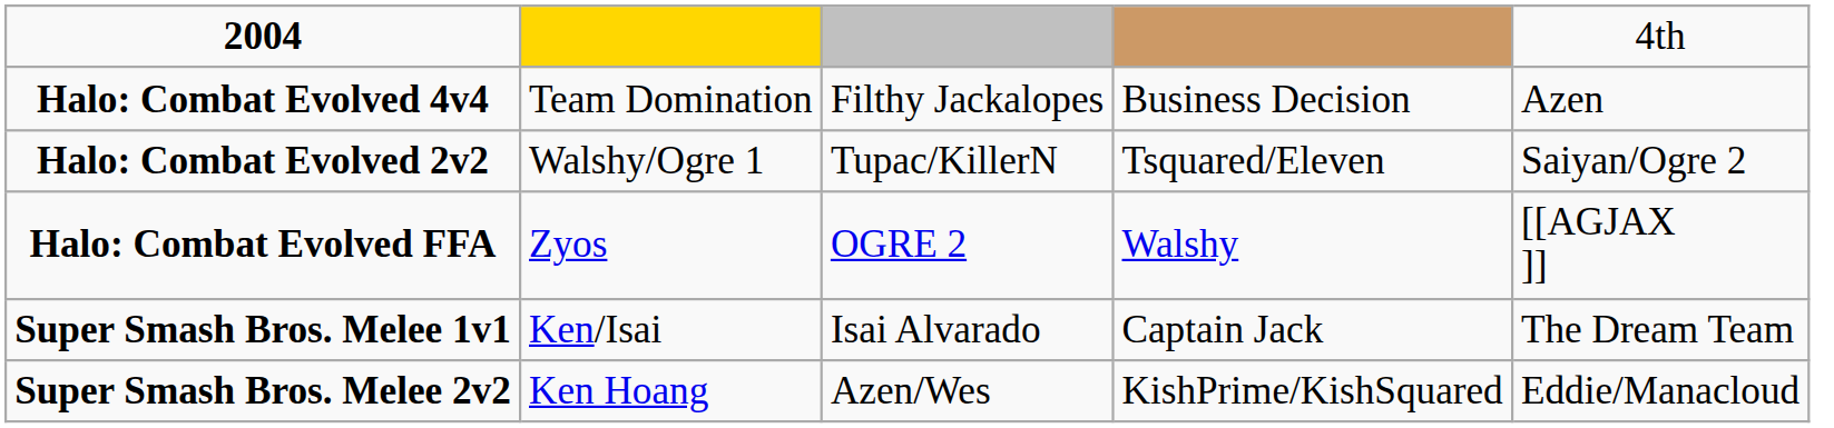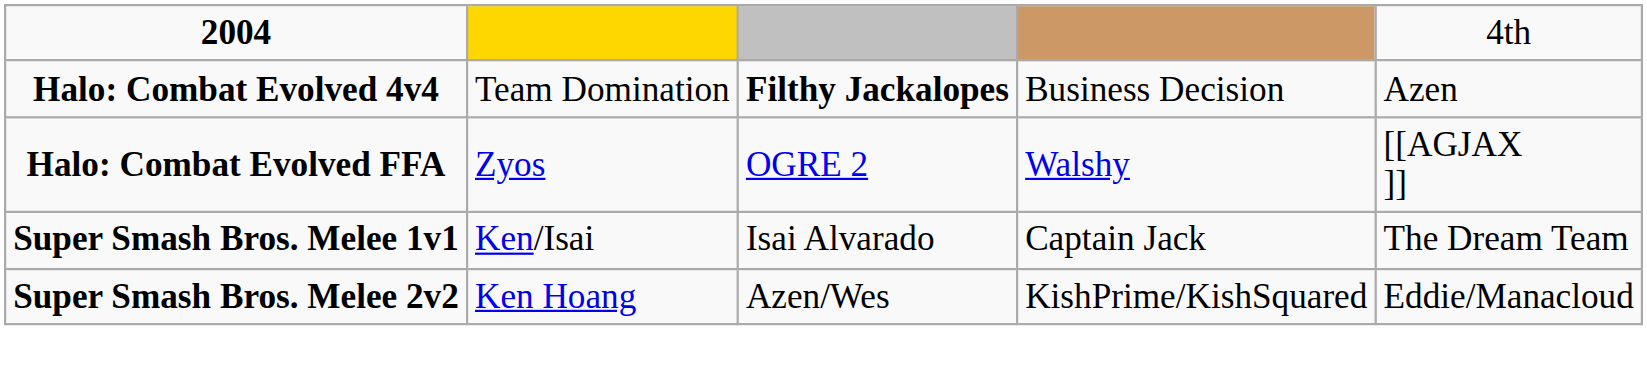Halo: Combat Evolved 4v4 | column 3: normal -> bold
- row: Halo: Combat Evolved 2v2 | Walshy/Ogre 1 | Tupac/KillerN | Tsquared/Eleven | Saiyan/Ogre 2
